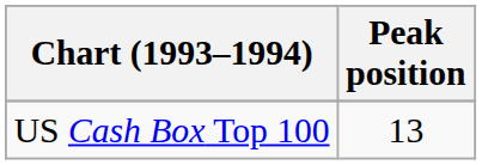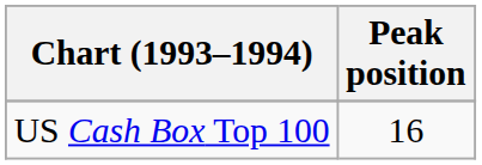US Cash Box Top 100 | Peak position: 13 -> 16
